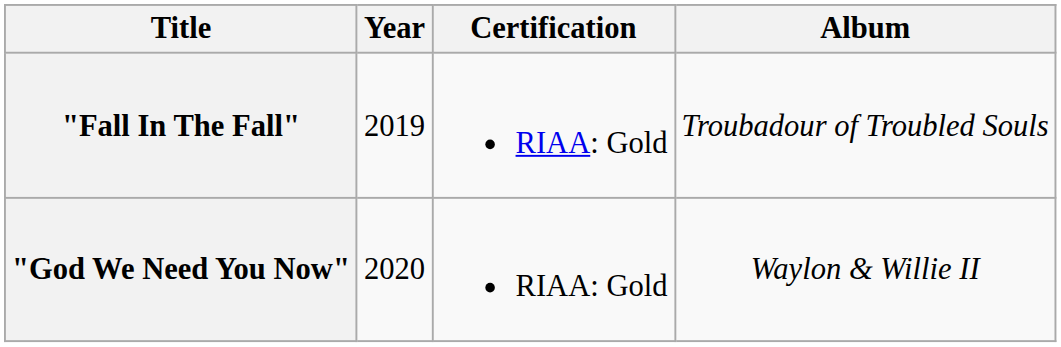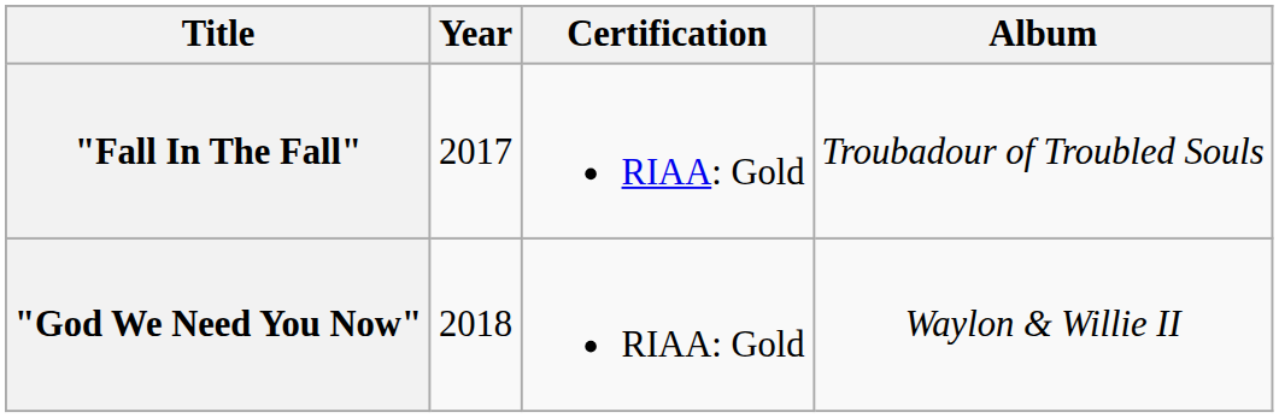"Fall In The Fall" | Year: 2019 -> 2017
"God We Need You Now" | Year: 2020 -> 2018
